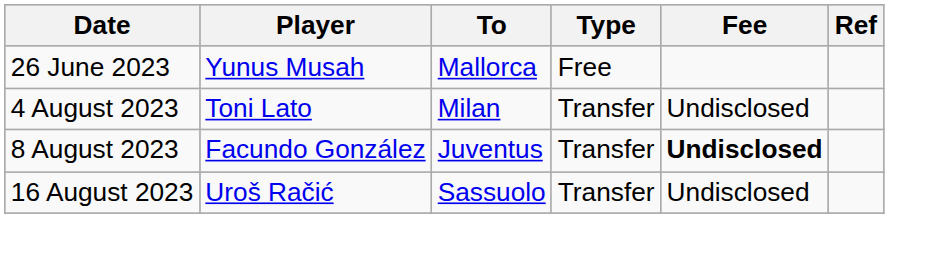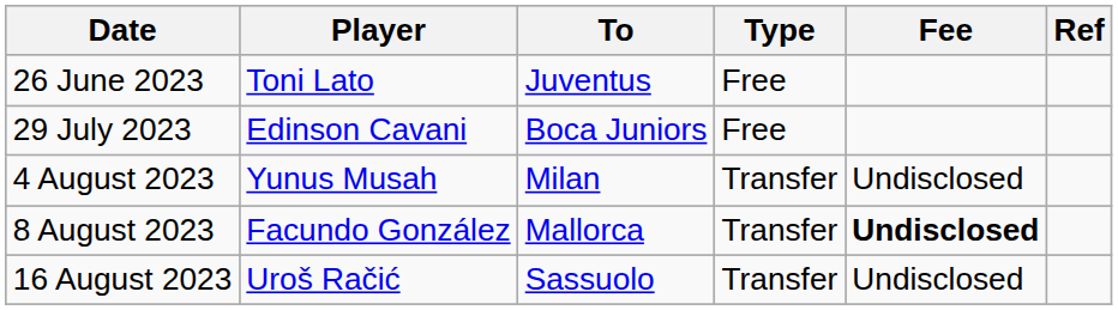26 June 2023 | Player: Yunus Musah -> Toni Lato
26 June 2023 | To: Mallorca -> Juventus
+ row: 29 July 2023 | Edinson Cavani | Boca Juniors | Free
4 August 2023 | Player: Toni Lato -> Yunus Musah
8 August 2023 | To: Juventus -> Mallorca
